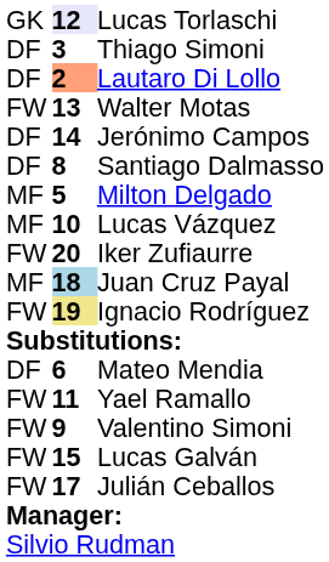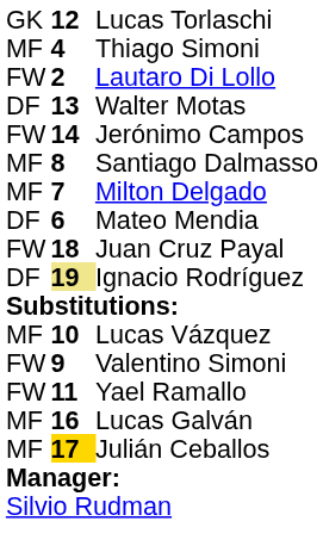Lucas Torlaschi | column 2: lavender background -> no background
Thiago Simoni | column 1: DF -> MF
Thiago Simoni | column 2: 3 -> 4
Lautaro Di Lollo | column 1: DF -> FW
Lautaro Di Lollo | column 2: lightsalmon background -> no background
Walter Motas | column 1: FW -> DF
Jerónimo Campos | column 1: DF -> FW
Santiago Dalmasso | column 1: DF -> MF
Milton Delgado | column 2: 5 -> 7
rows swapped: Lucas Vázquez <-> Mateo Mendia
- row: FW | 20 | Iker Zufiaurre
Juan Cruz Payal | column 1: MF -> FW
Juan Cruz Payal | column 2: lightblue background -> no background
Ignacio Rodríguez | column 1: FW -> DF
rows swapped: Valentino Simoni <-> Yael Ramallo
Lucas Galván | column 1: FW -> MF
Lucas Galván | column 2: 15 -> 16
Julián Ceballos | column 1: FW -> MF
Julián Ceballos | column 2: no background -> gold background
